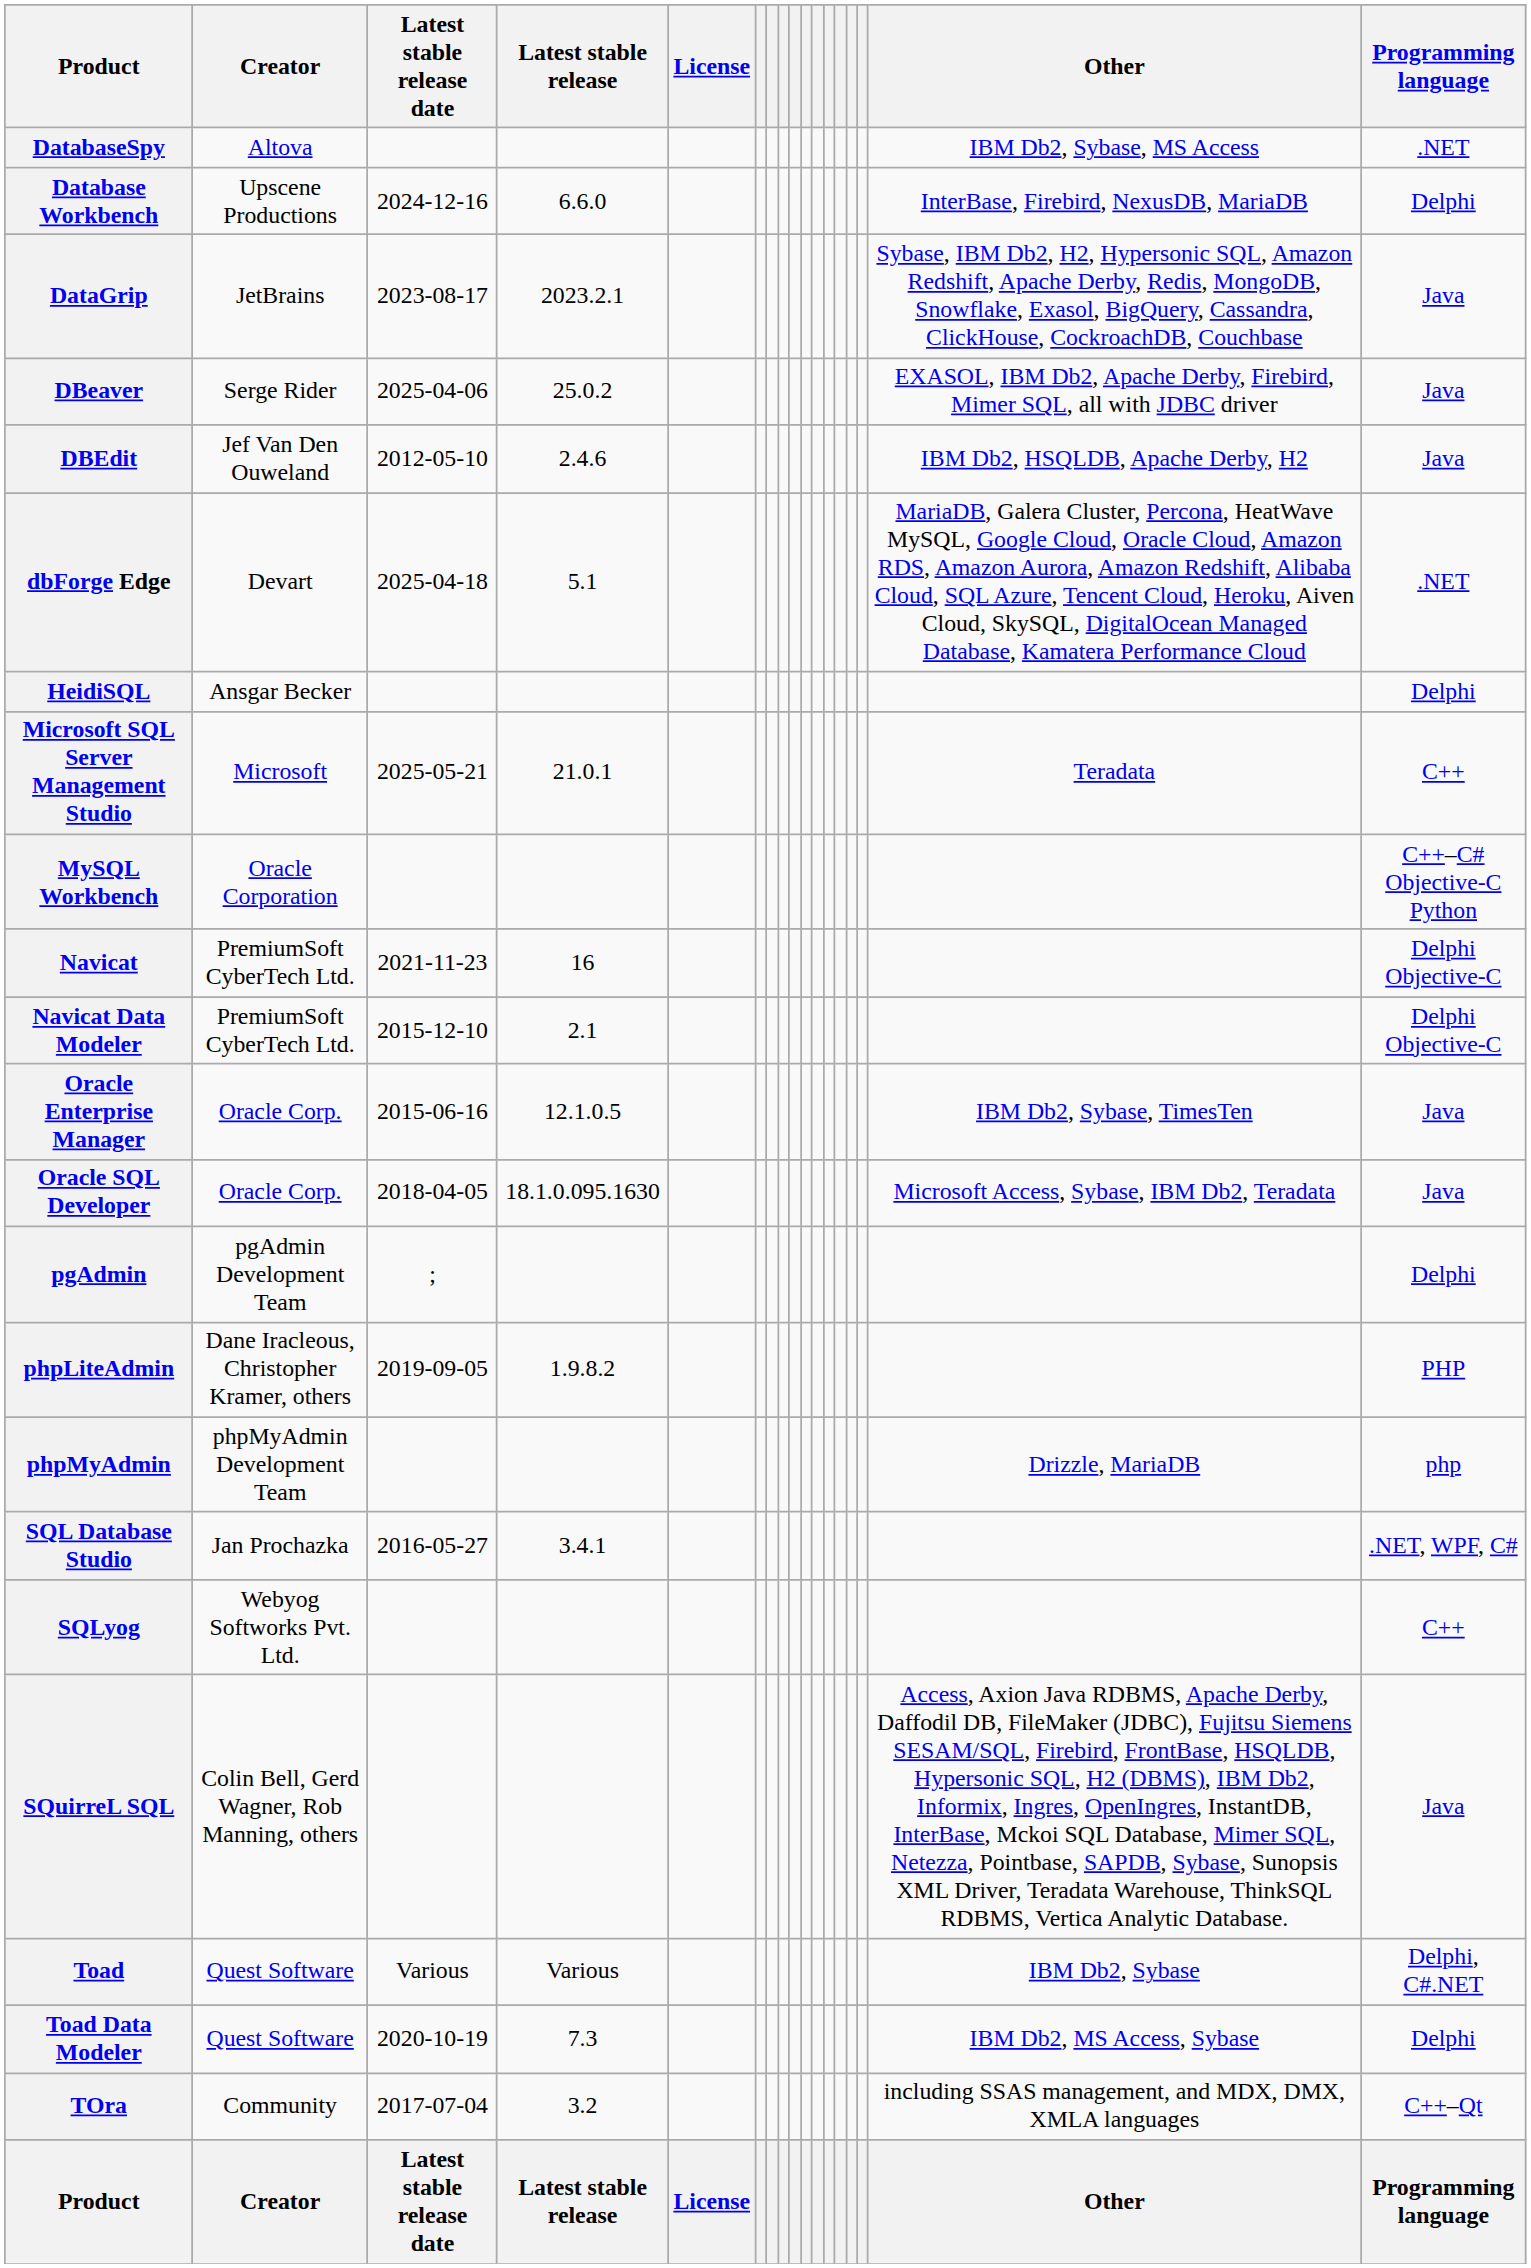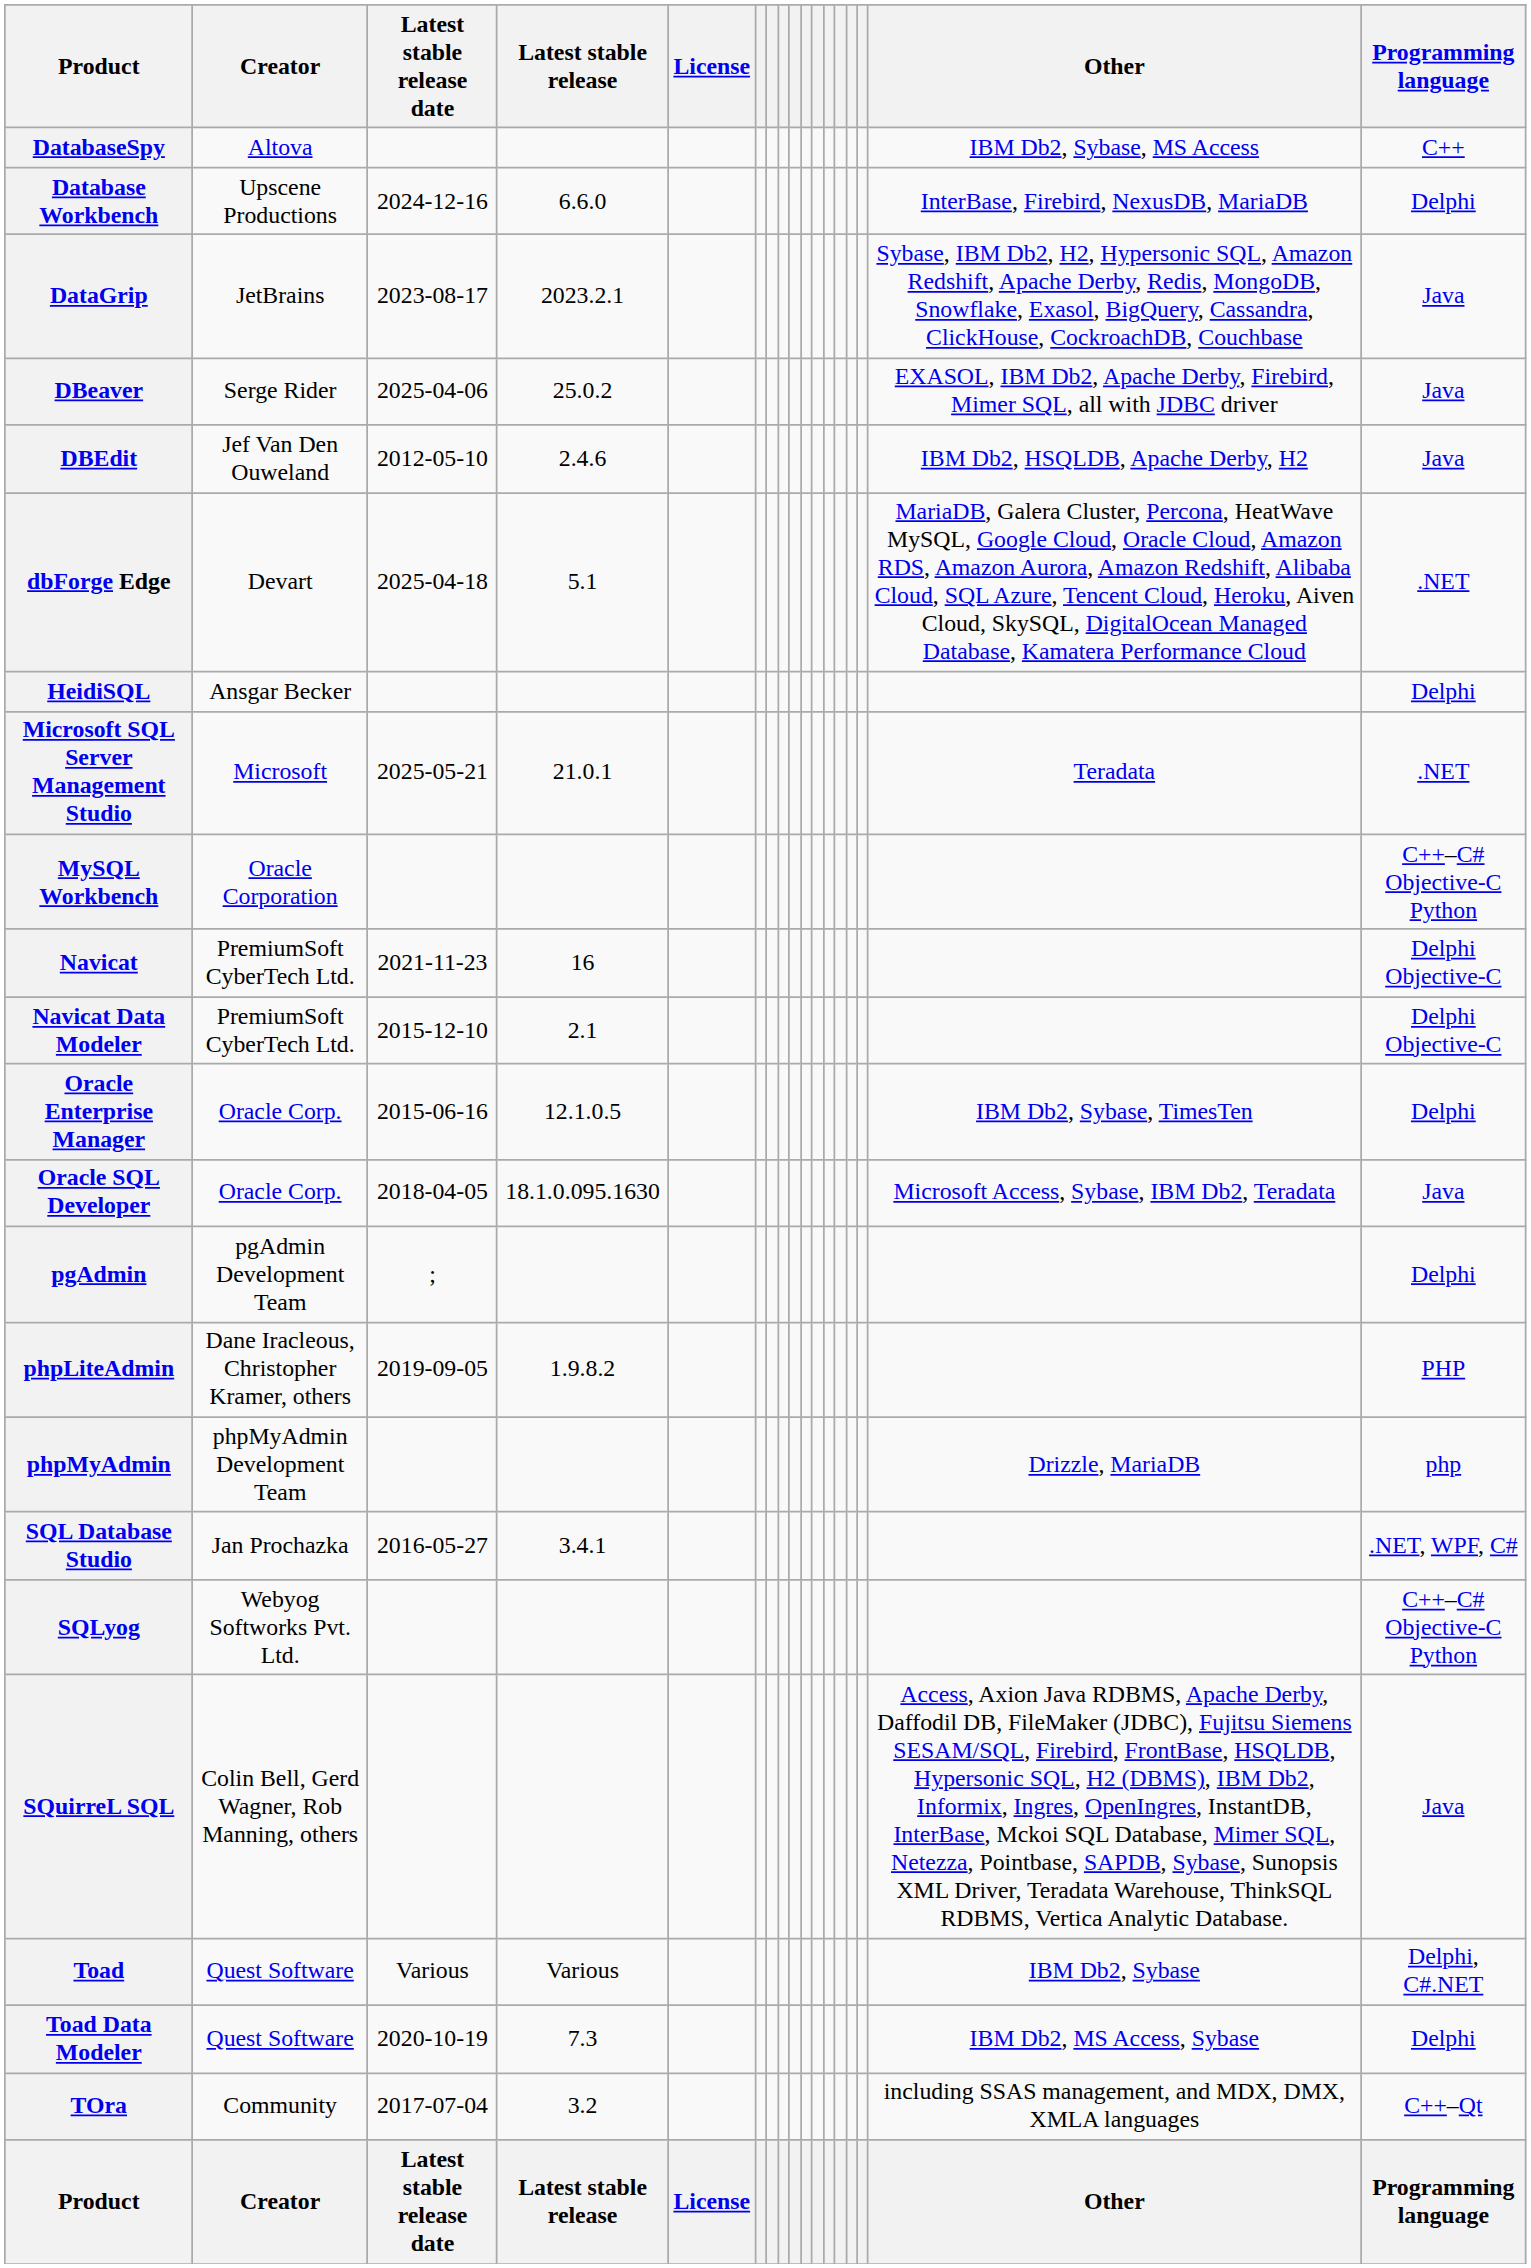DatabaseSpy | Programming language: .NET -> C++
Microsoft SQL Server Management Studio | Programming language: C++ -> .NET
Oracle Enterprise Manager | Programming language: Java -> Delphi
SQLyog | Programming language: C++ -> C++–C# Objective-C Python
